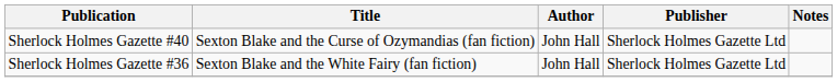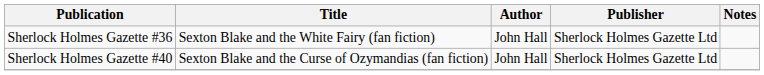rows swapped: Sherlock Holmes Gazette #36 <-> Sherlock Holmes Gazette #40
